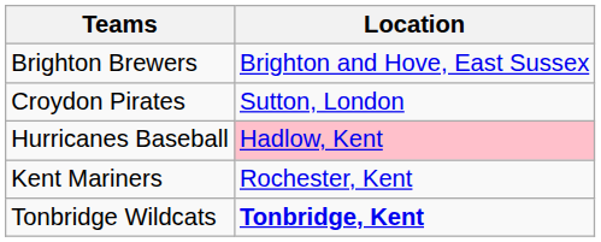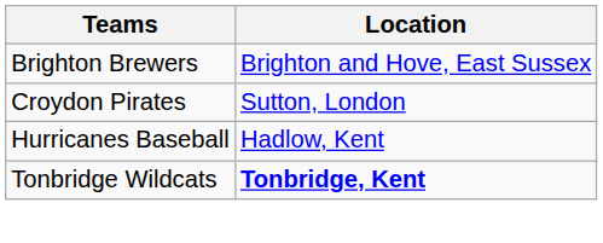Hurricanes Baseball | Location: pink background -> no background
- row: Kent Mariners | Rochester, Kent
